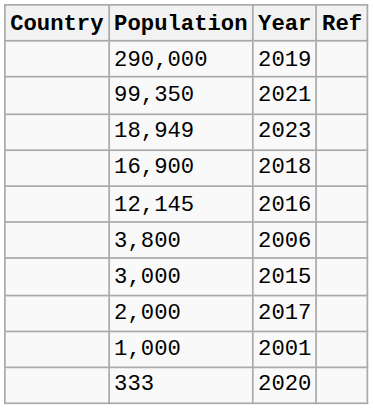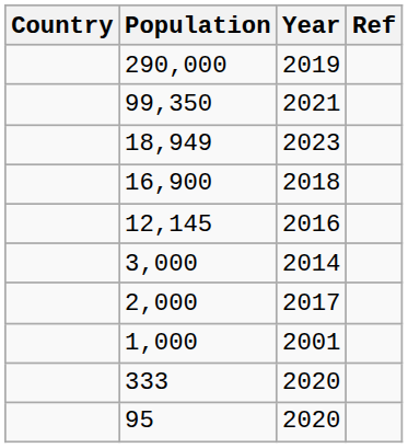- row: 3,800 | 2006
3,000 | Year: 2015 -> 2014
+ row: 95 | 2020
